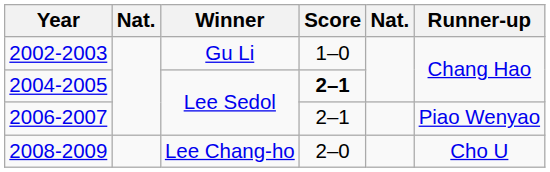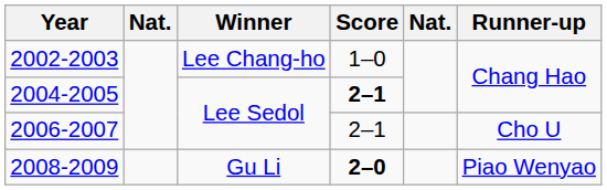2002-2003 | Winner: Gu Li -> Lee Chang-ho
2006-2007 | Runner-up: Piao Wenyao -> Cho U
2008-2009 | Winner: Lee Chang-ho -> Gu Li
2008-2009 | Score: normal -> bold
2008-2009 | Runner-up: Cho U -> Piao Wenyao
